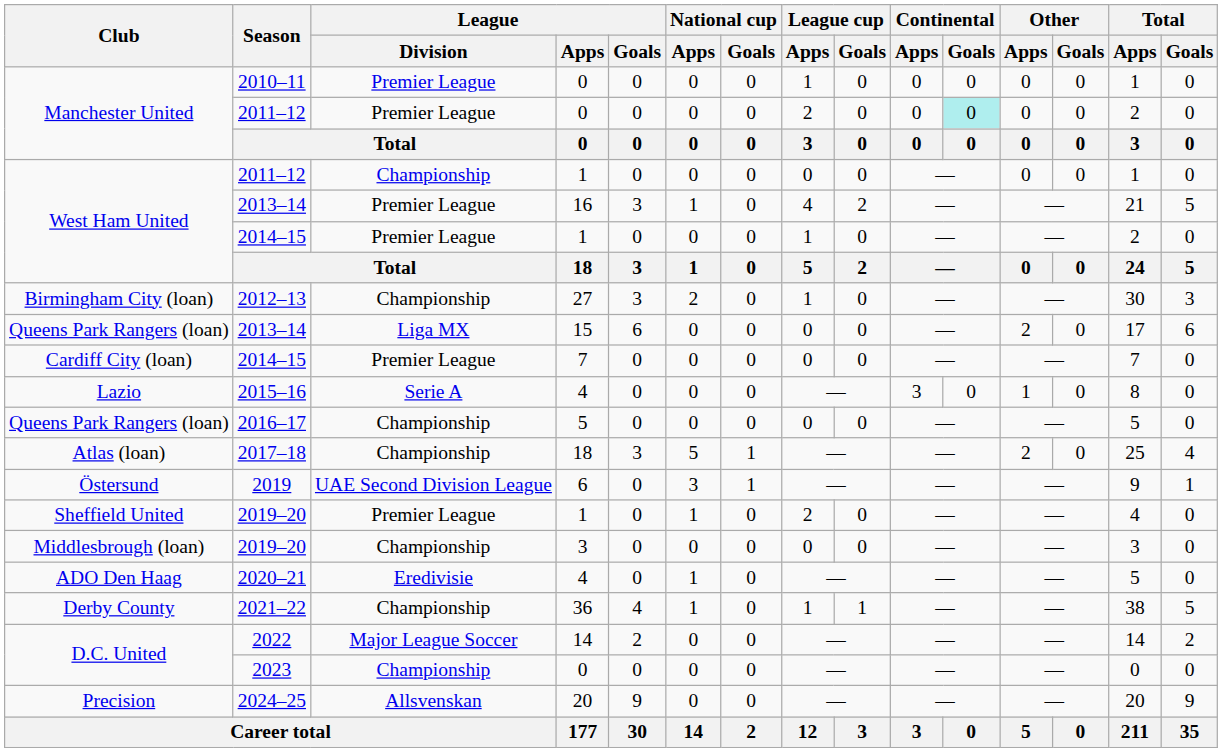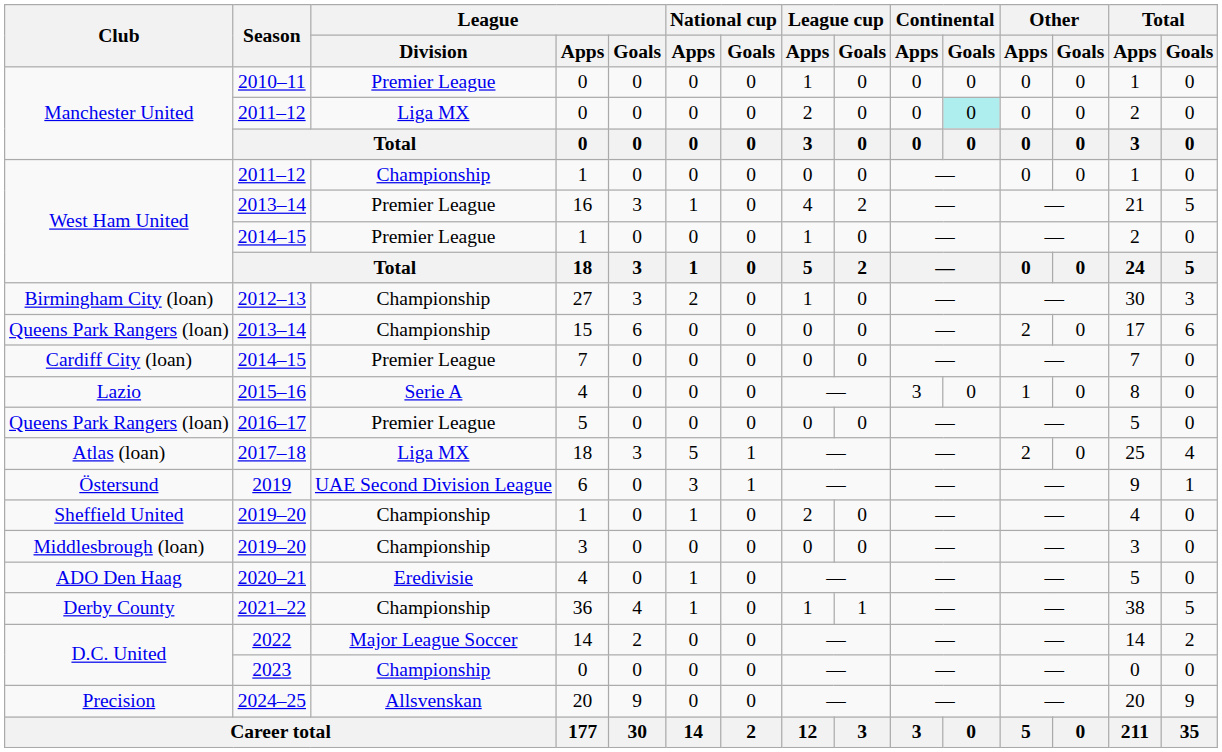Manchester United / 2011–12 | League / Division: Premier League -> Liga MX
Queens Park Rangers (loan) / 2013–14 | League / Division: Liga MX -> Championship
2016–17 | League / Division: Championship -> Premier League
2017–18 | League / Division: Championship -> Liga MX
Sheffield United / 2019–20 | League / Division: Premier League -> Championship
